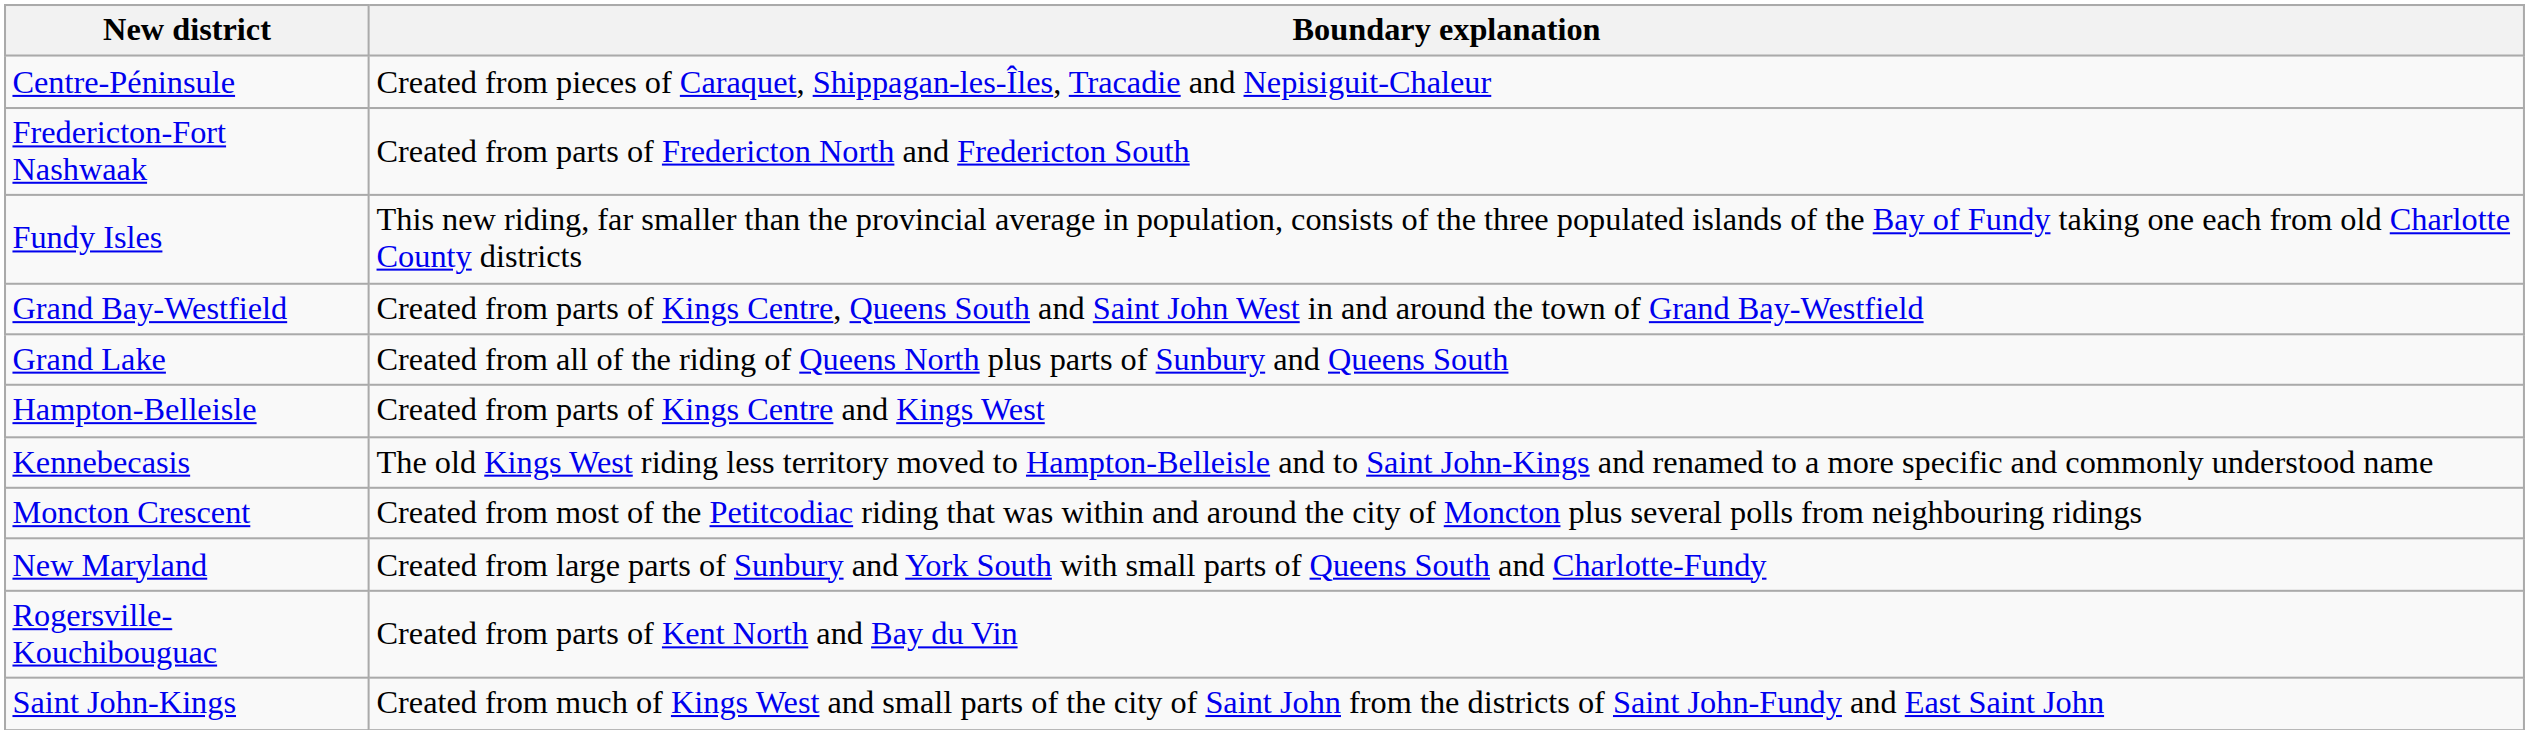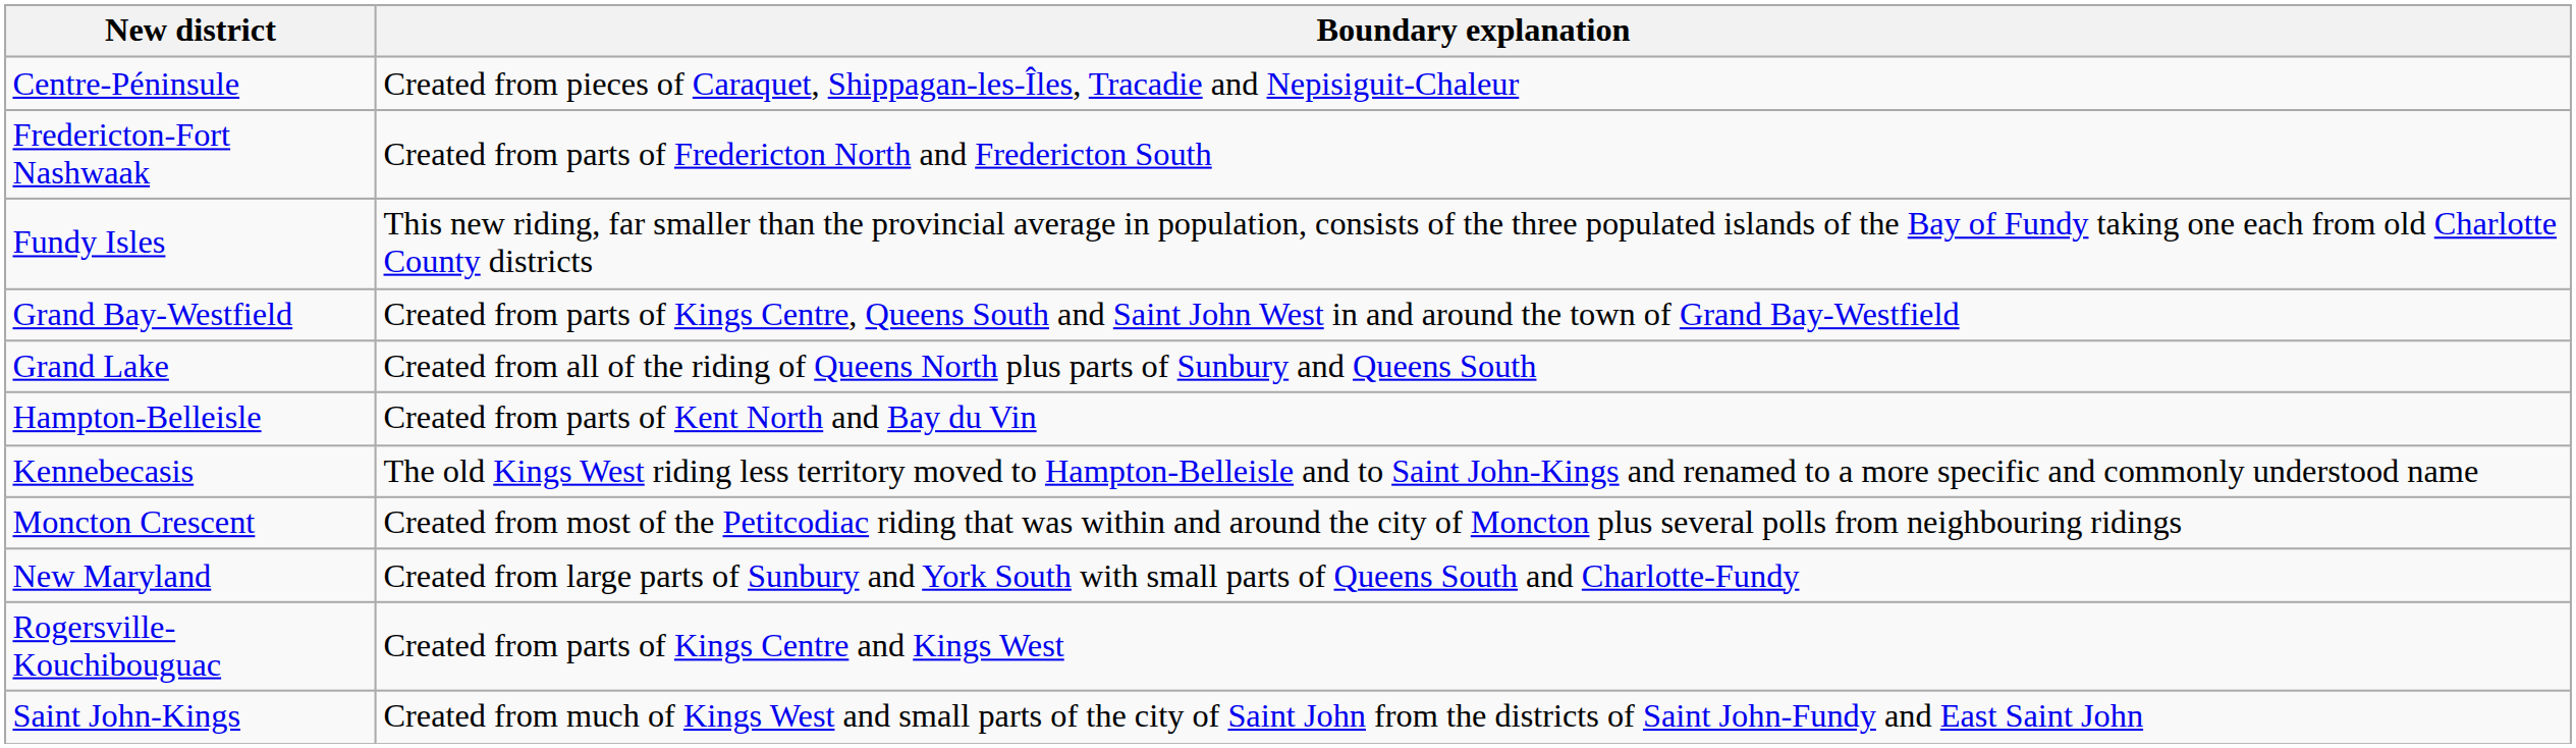Hampton-Belleisle | Boundary explanation: Created from parts of Kings Centre and Kings West -> Created from parts of Kent North and Bay du Vin
Rogersville-Kouchibouguac | Boundary explanation: Created from parts of Kent North and Bay du Vin -> Created from parts of Kings Centre and Kings West
